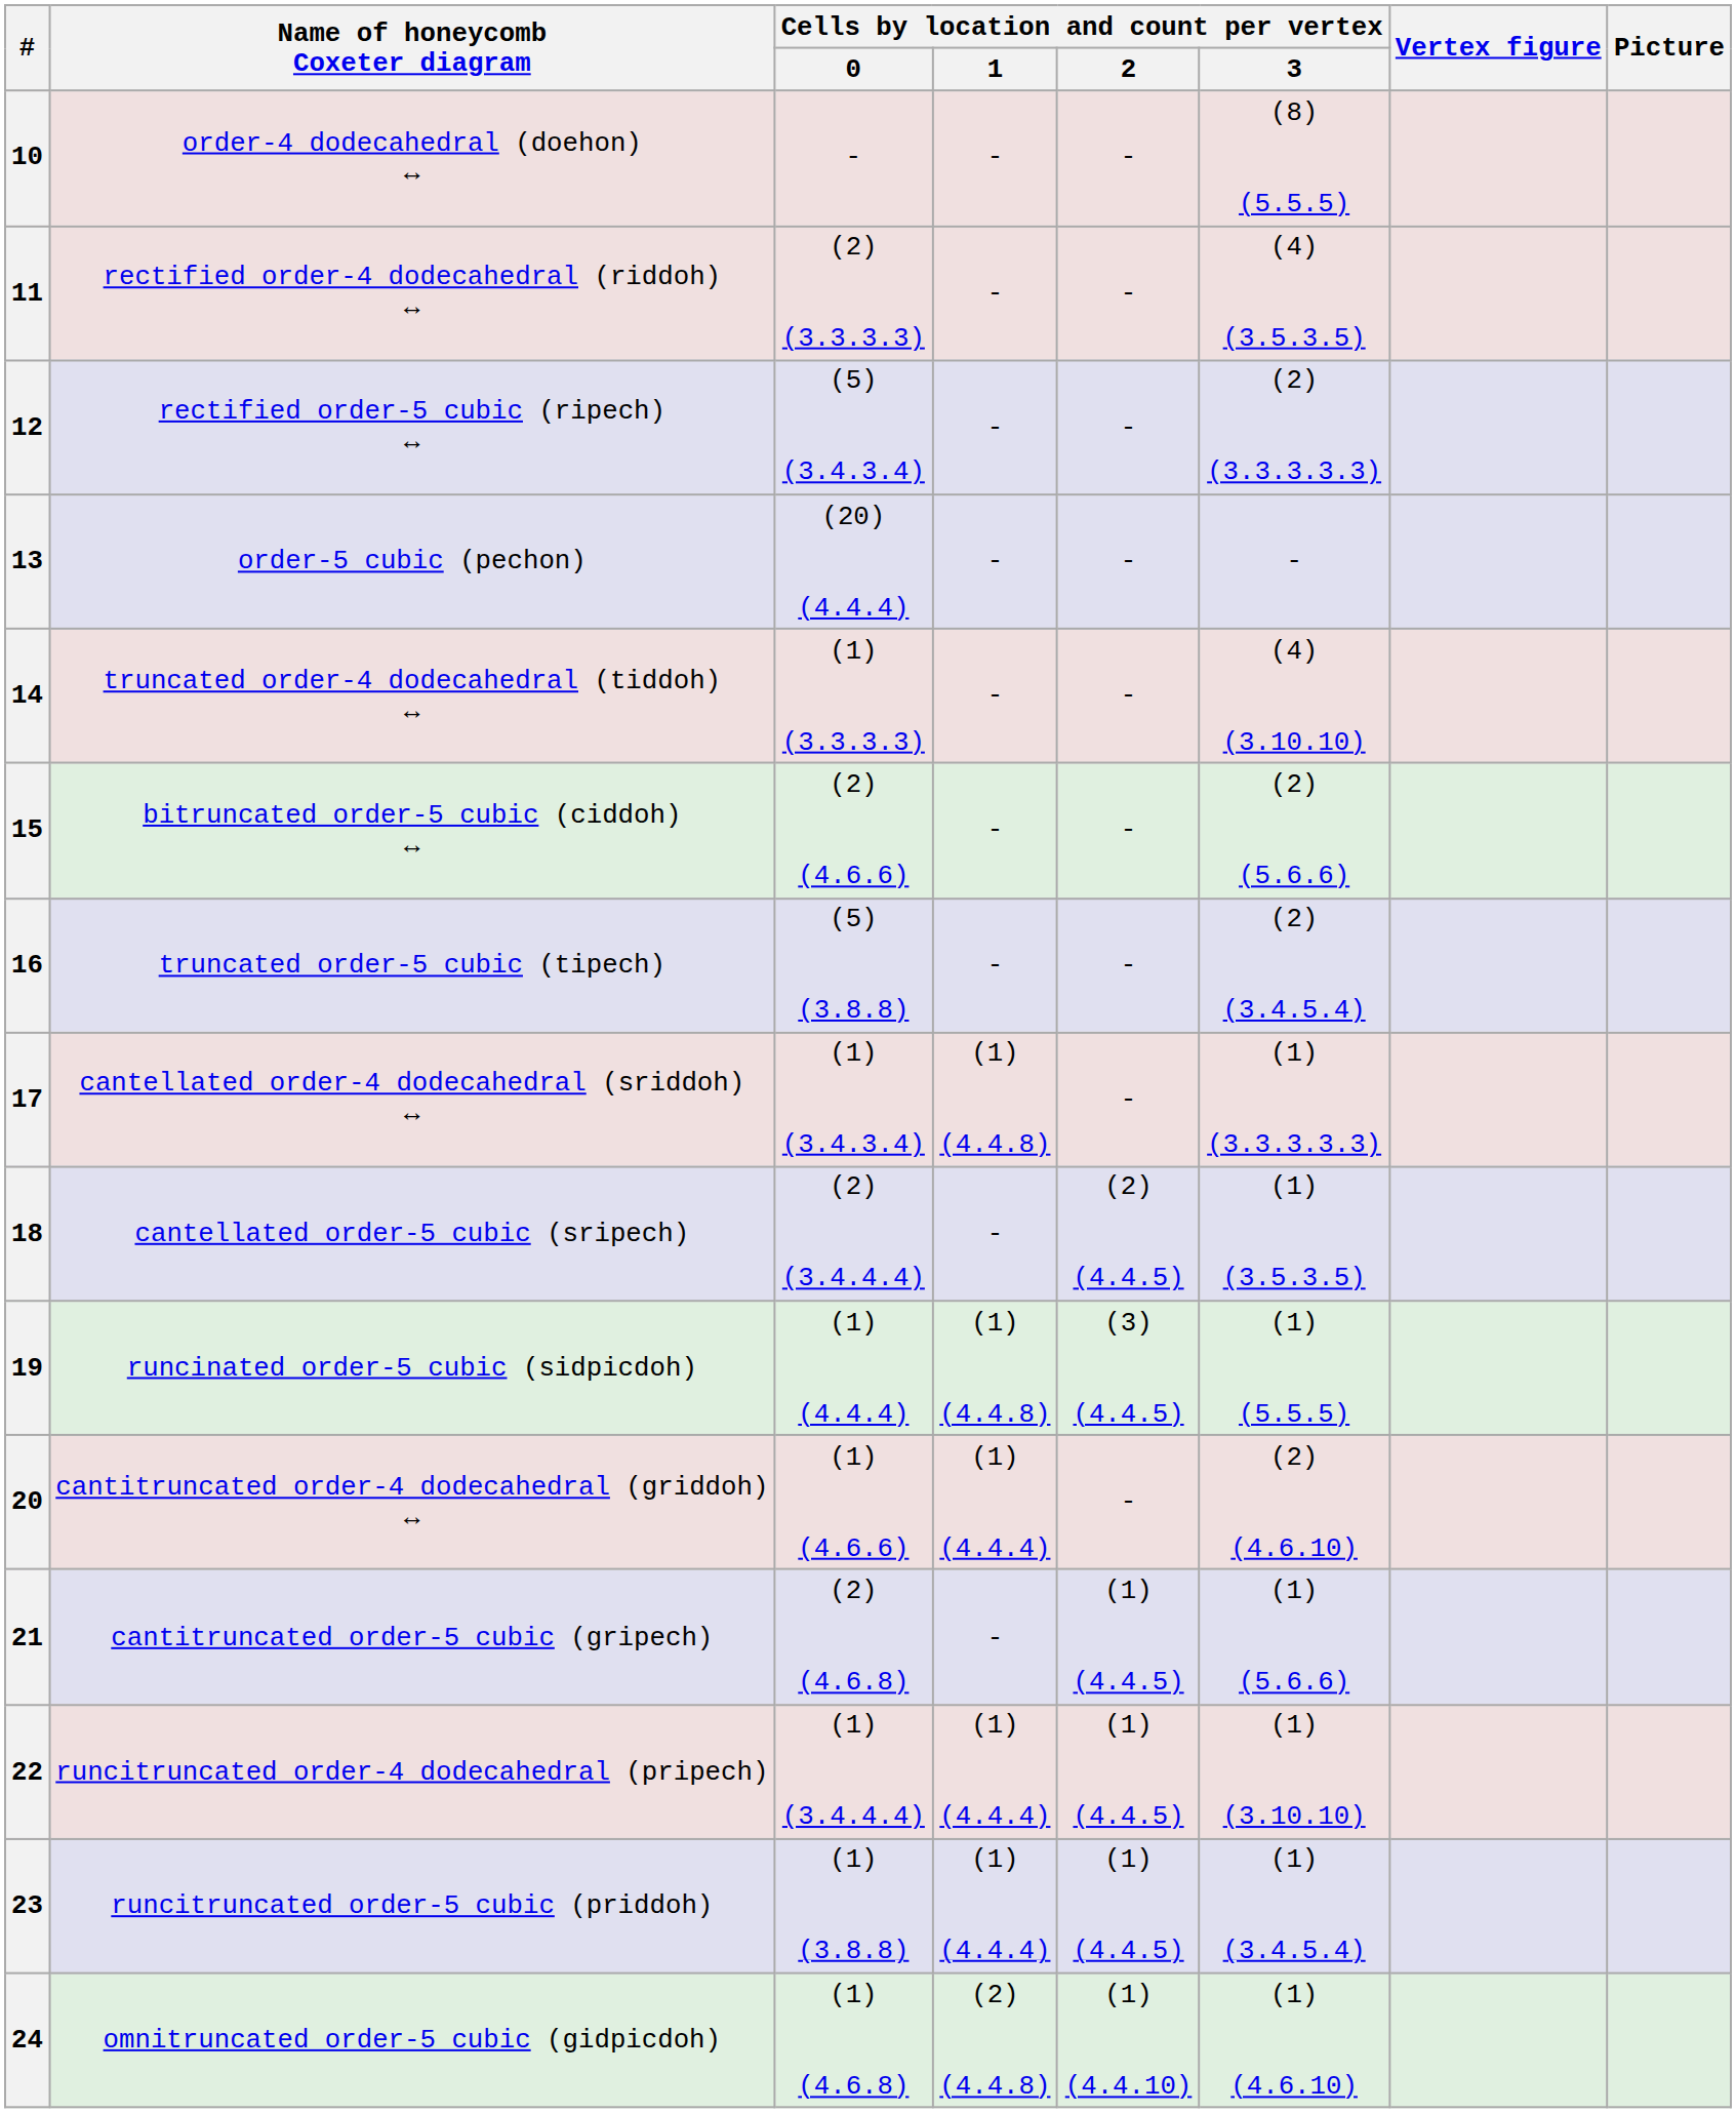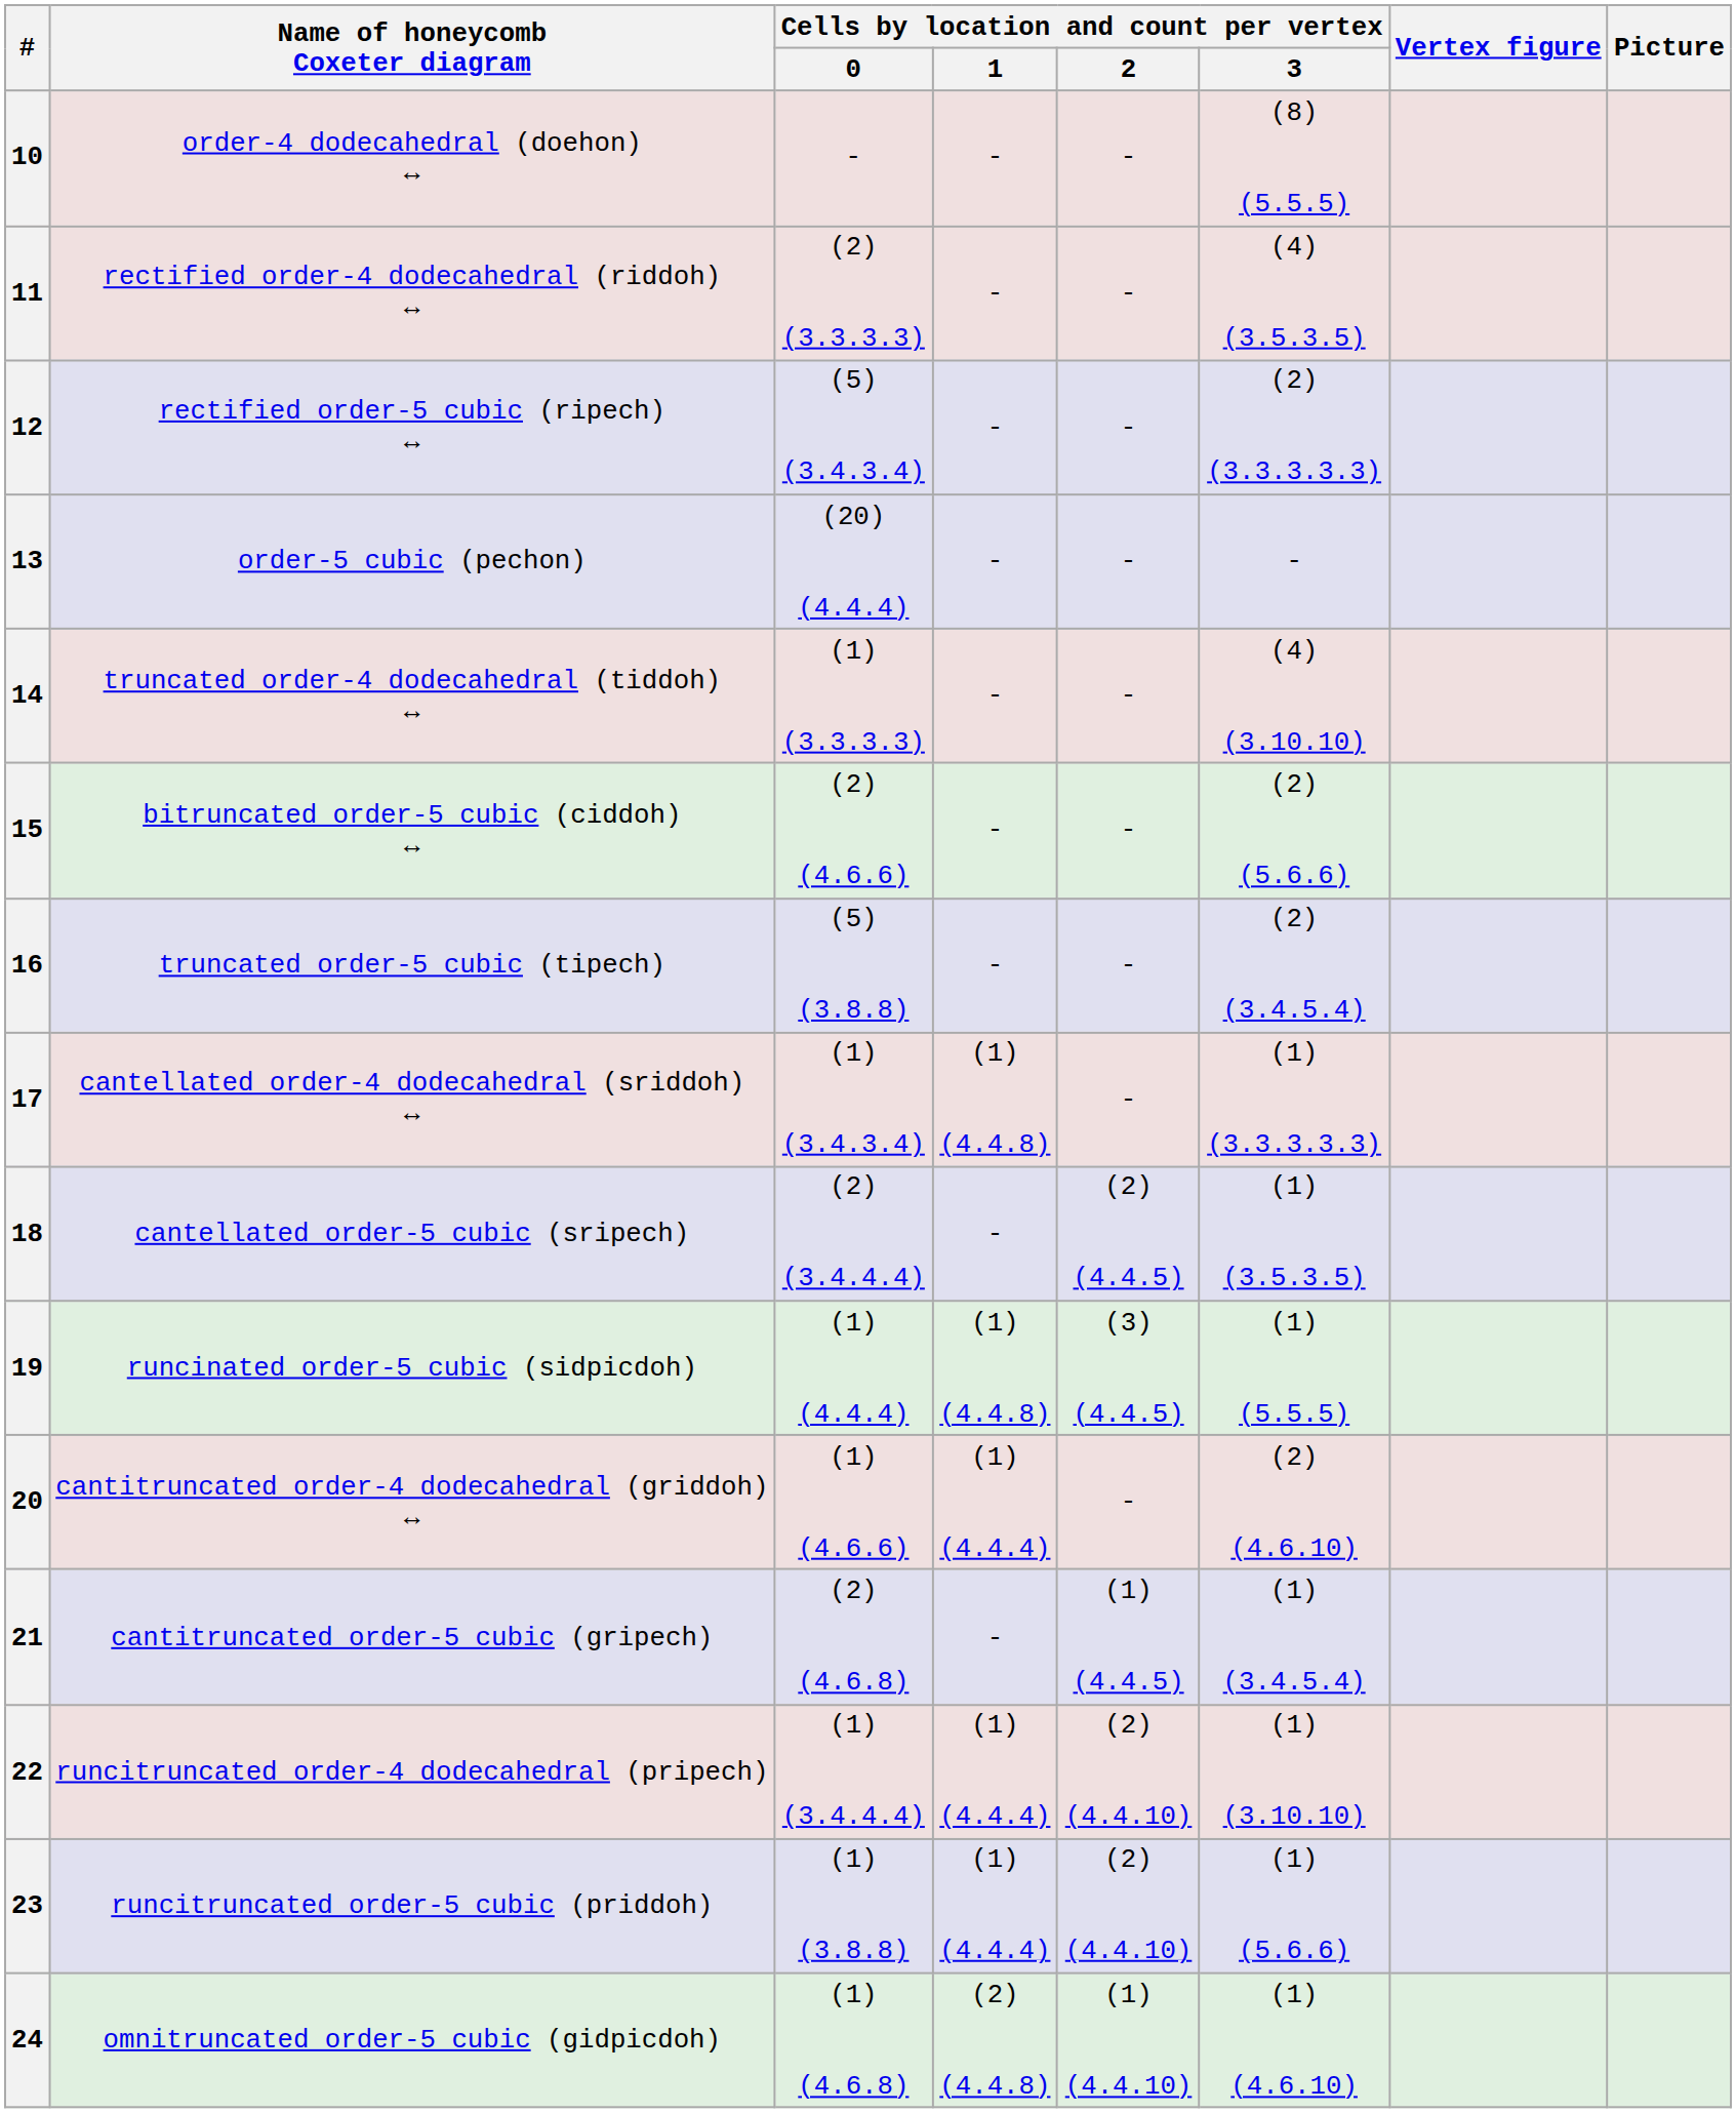21 | Cells by location and count per vertex / 3: (1) (5.6.6) -> (1) (3.4.5.4)
22 | Cells by location and count per vertex / 2: (1) (4.4.5) -> (2) (4.4.10)
23 | Cells by location and count per vertex / 2: (1) (4.4.5) -> (2) (4.4.10)
23 | Cells by location and count per vertex / 3: (1) (3.4.5.4) -> (1) (5.6.6)
